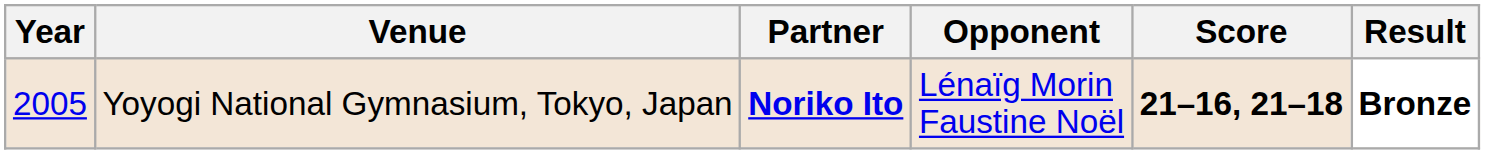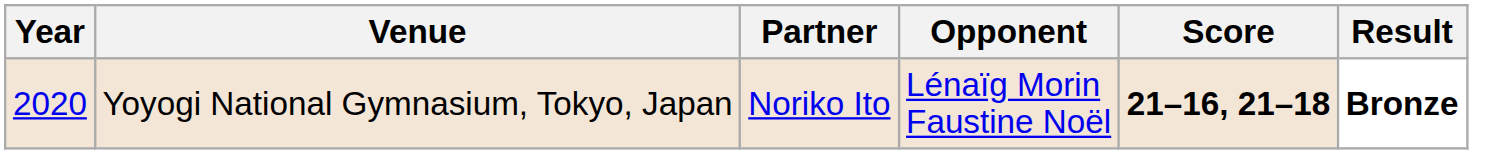Yoyogi National Gymnasium, Tokyo, Japan | Year: 2005 -> 2020
Yoyogi National Gymnasium, Tokyo, Japan | Partner: bold -> normal
